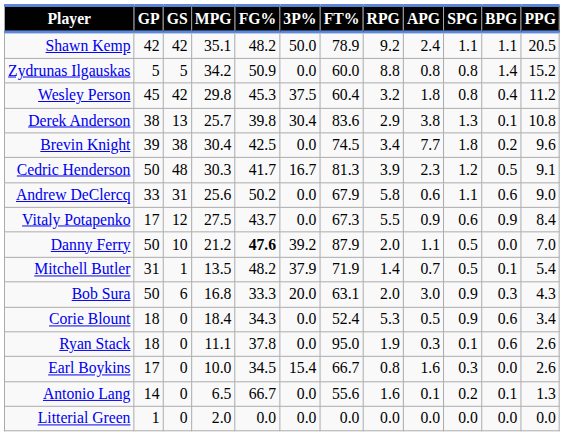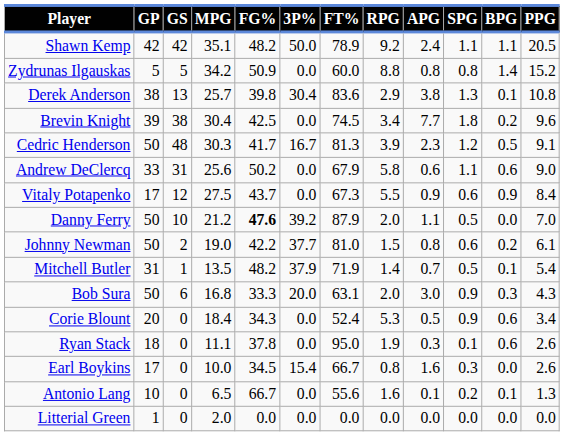- row: Wesley Person | 45 | 42 | 29.8 | 45.3 | 37.5 | 60.4 | 3.2 | 1.8 | 0.8 | 0.4 | 11.2
+ row: Johnny Newman | 50 | 2 | 19.0 | 42.2 | 37.7 | 81.0 | 1.5 | 0.8 | 0.6 | 0.2 | 6.1
Corie Blount | GP: 18 -> 20
Antonio Lang | GP: 14 -> 10
